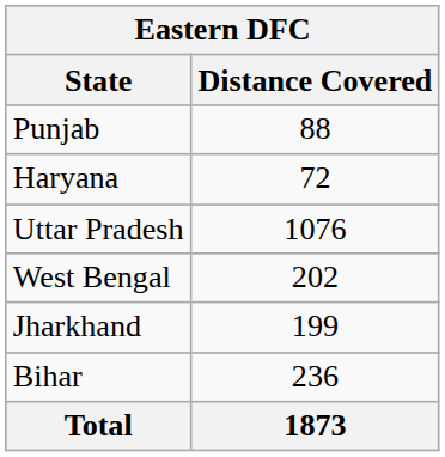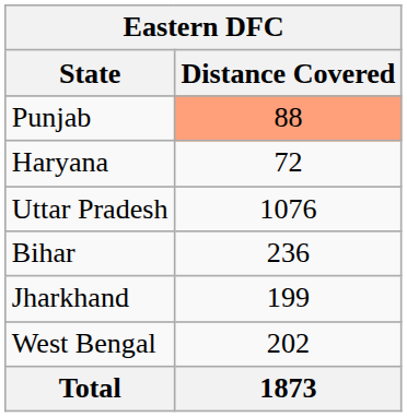Punjab | Distance Covered: no background -> lightsalmon background
rows swapped: Bihar <-> West Bengal
